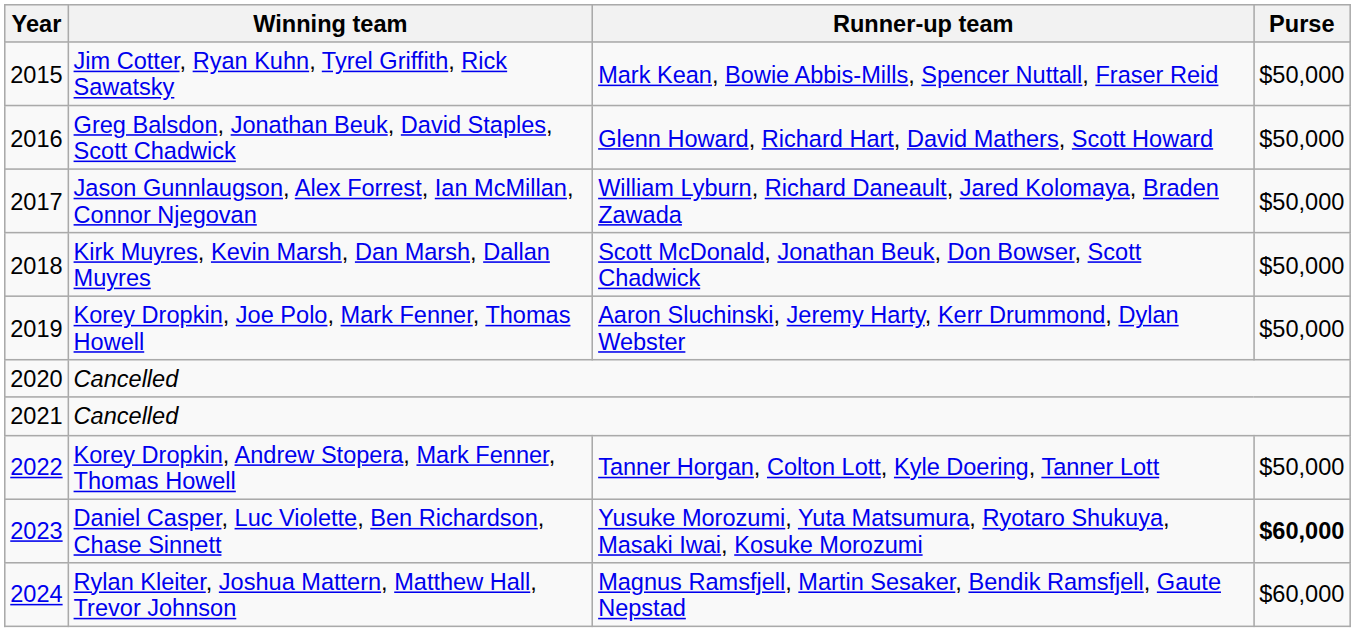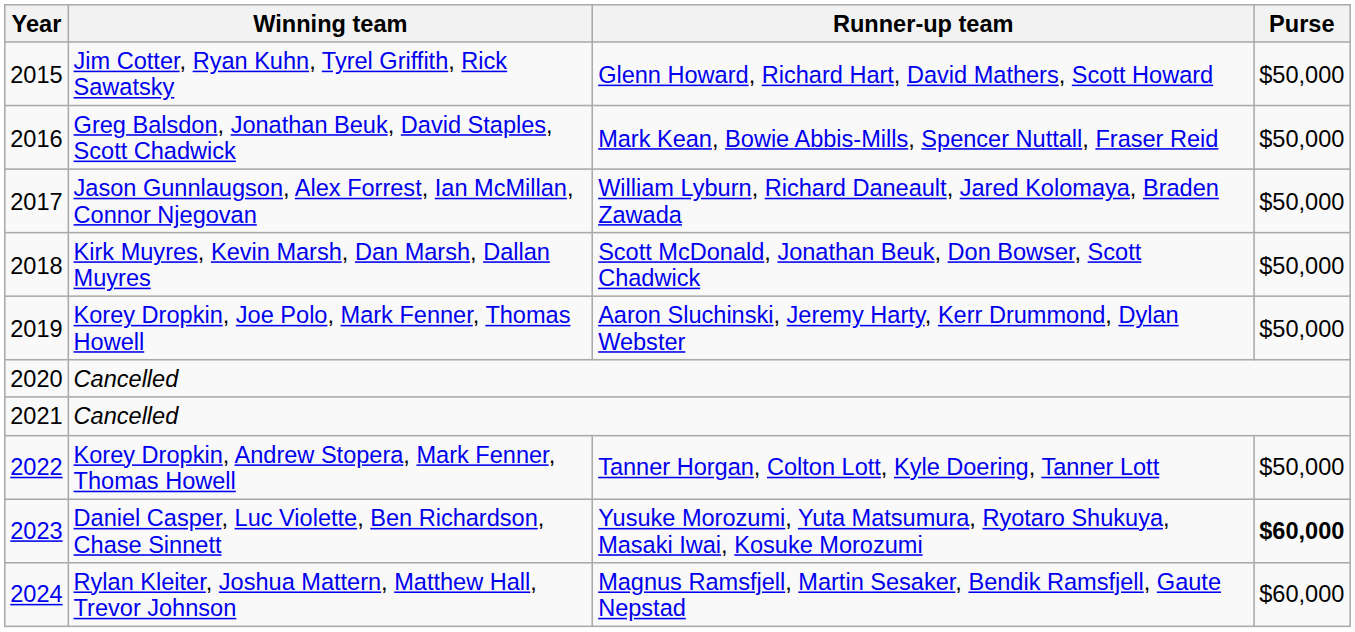Jim Cotter, Ryan Kuhn, Tyrel Griffith, Rick Sawatsky | Runner-up team: Mark Kean, Bowie Abbis-Mills, Spencer Nuttall, Fraser Reid -> Glenn Howard, Richard Hart, David Mathers, Scott Howard
Greg Balsdon, Jonathan Beuk, David Staples, Scott Chadwick | Runner-up team: Glenn Howard, Richard Hart, David Mathers, Scott Howard -> Mark Kean, Bowie Abbis-Mills, Spencer Nuttall, Fraser Reid
